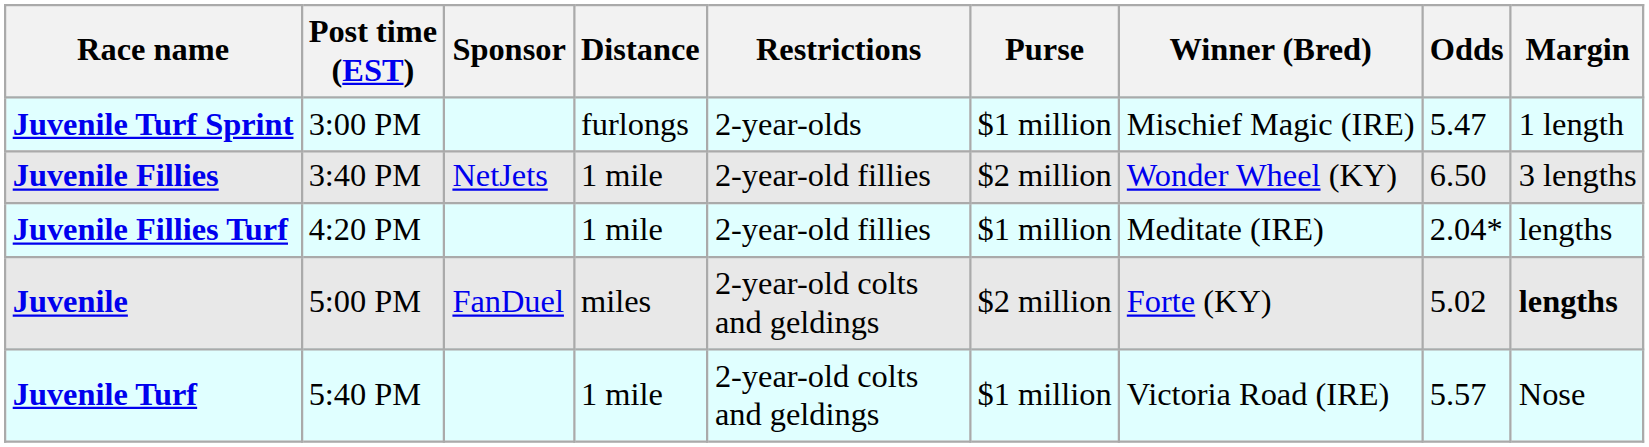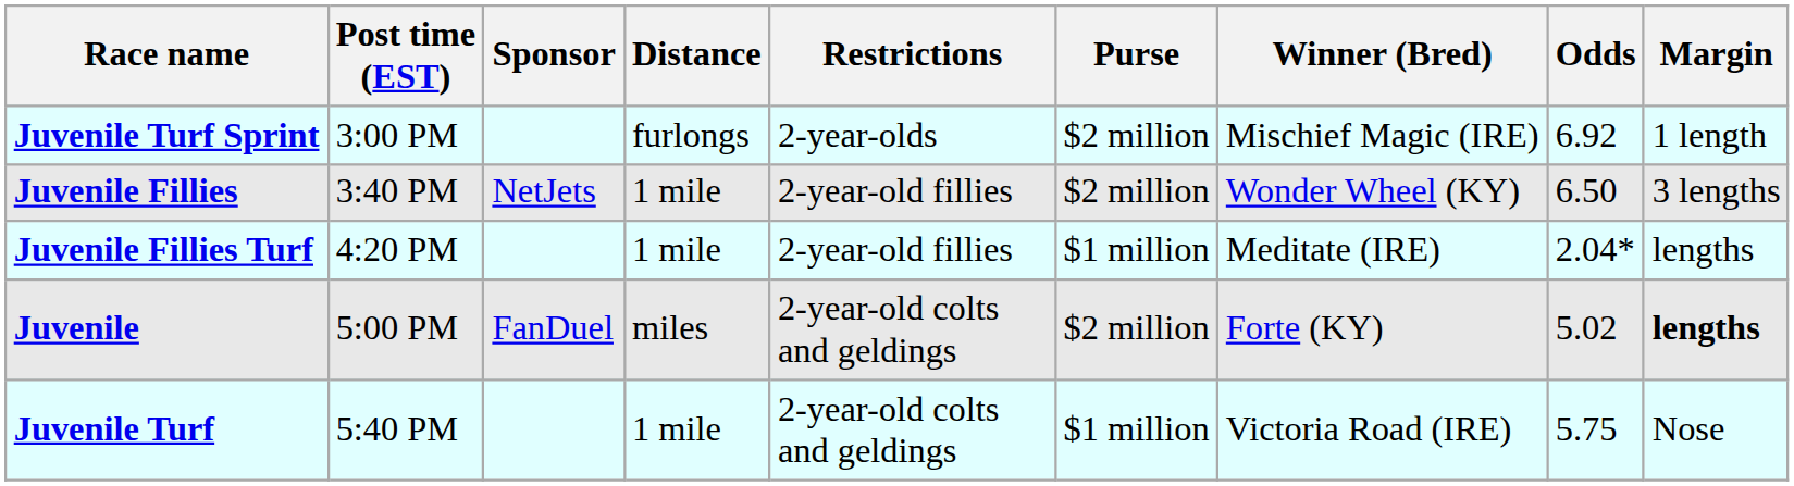Juvenile Turf Sprint | Purse: $1 million -> $2 million
Juvenile Turf Sprint | Odds: 5.47 -> 6.92
Juvenile Turf | Odds: 5.57 -> 5.75
